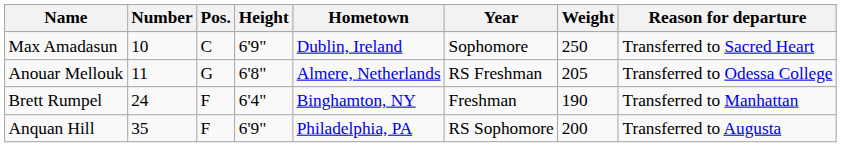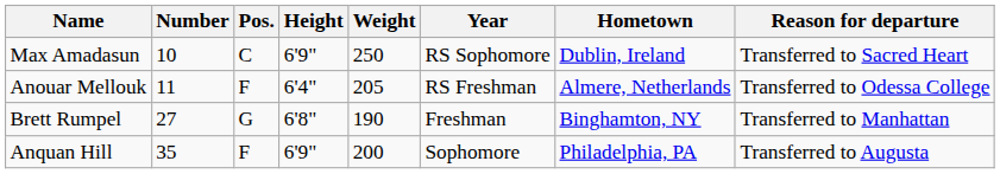columns swapped: Weight <-> Hometown
Max Amadasun | Year: Sophomore -> RS Sophomore
Anouar Mellouk | Pos.: G -> F
Anouar Mellouk | Height: 6'8" -> 6'4"
Brett Rumpel | Number: 24 -> 27
Brett Rumpel | Pos.: F -> G
Brett Rumpel | Height: 6'4" -> 6'8"
Anquan Hill | Year: RS Sophomore -> Sophomore
